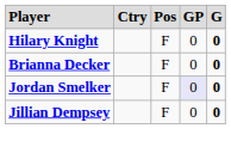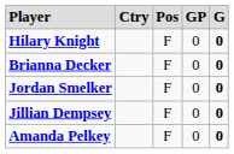Jordan Smelker | column 4: lavender background -> no background
+ row: Amanda Pelkey | F | 0 | 0
